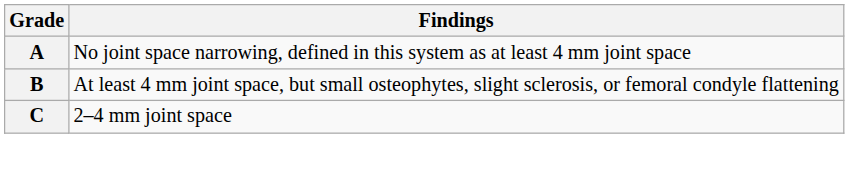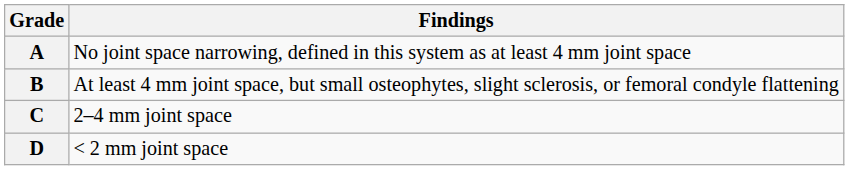+ row: D | < 2 mm joint space
